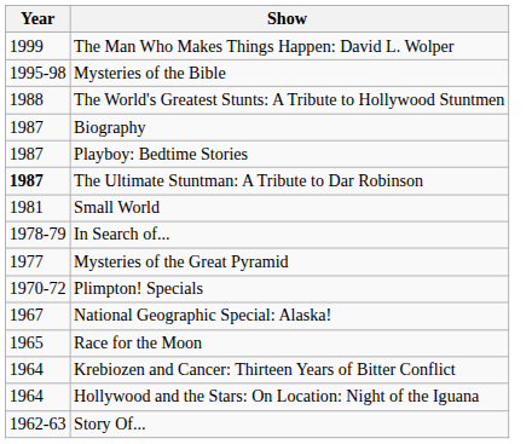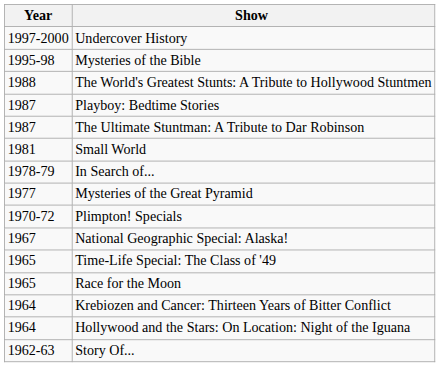+ row: 1997-2000 | Undercover History
- row: 1999 | The Man Who Makes Things Happen: David L. Wolper
- row: 1987 | Biography
The Ultimate Stuntman: A Tribute to Dar Robinson | Year: bold -> normal
+ row: 1965 | Time-Life Special: The Class of '49
